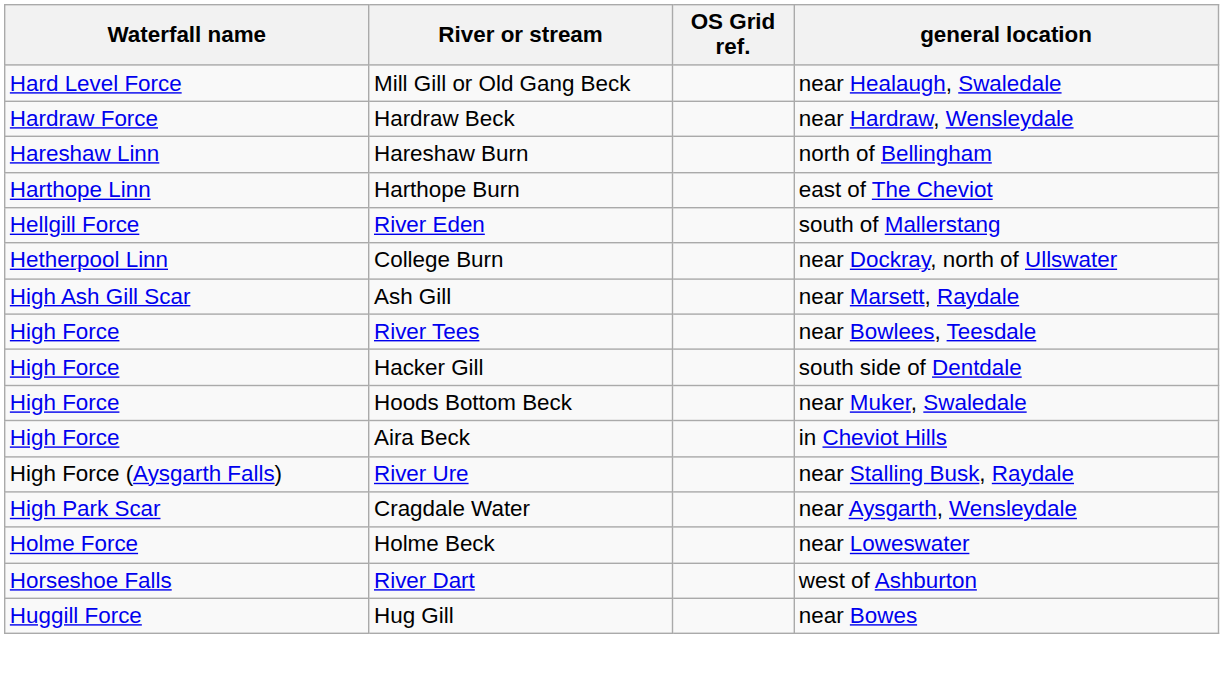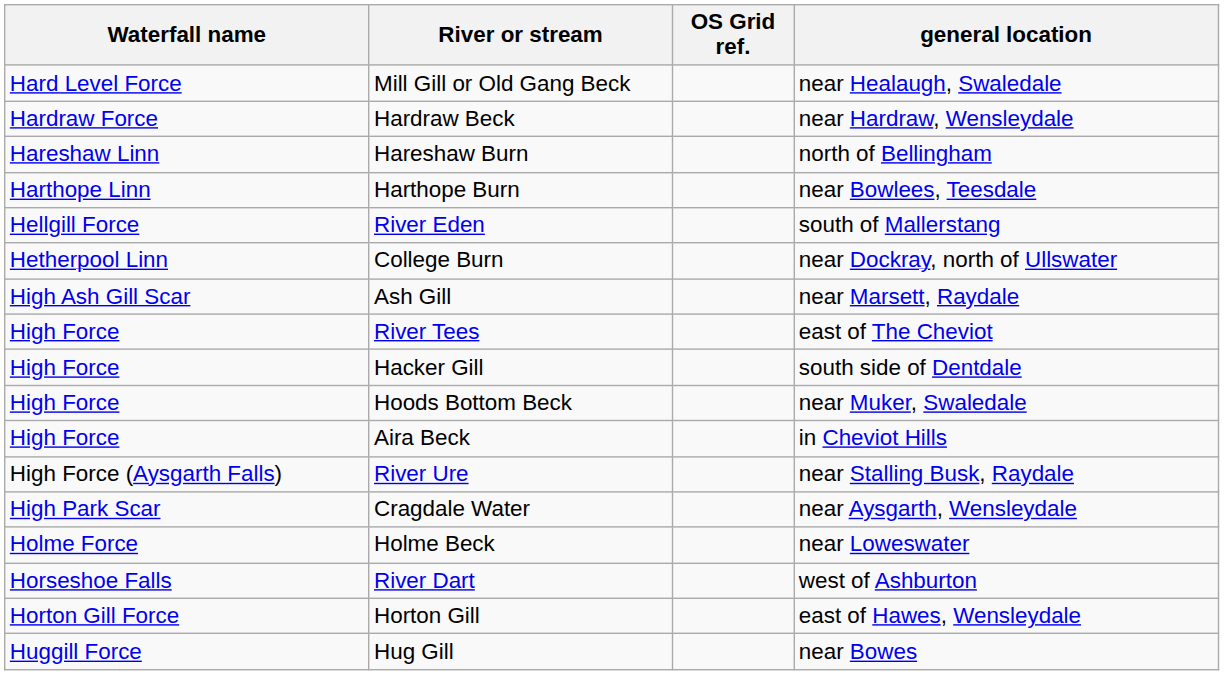Harthope Burn | general location: east of The Cheviot -> near Bowlees, Teesdale
River Tees | general location: near Bowlees, Teesdale -> east of The Cheviot
+ row: Horton Gill Force | Horton Gill | east of Hawes, Wensleydale
